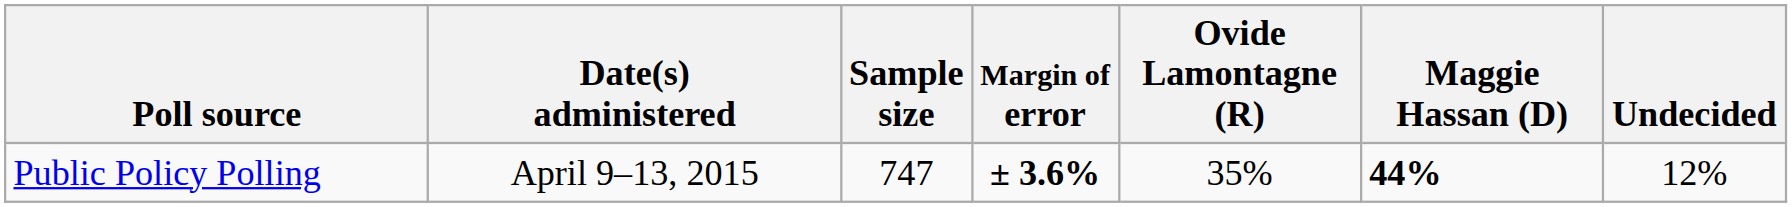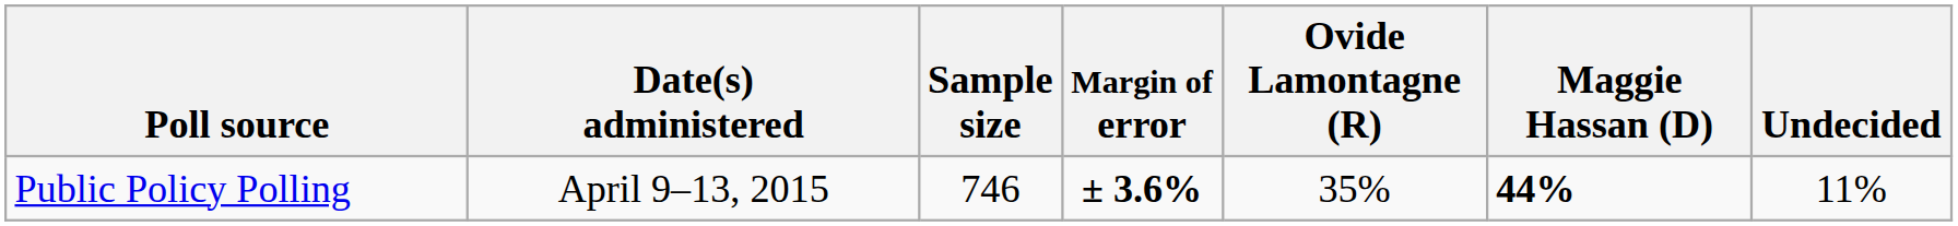Public Policy Polling | Sample size: 747 -> 746
Public Policy Polling | Undecided: 12% -> 11%
